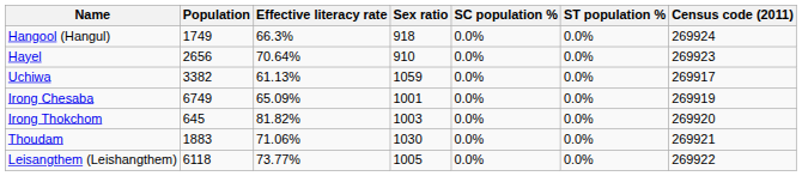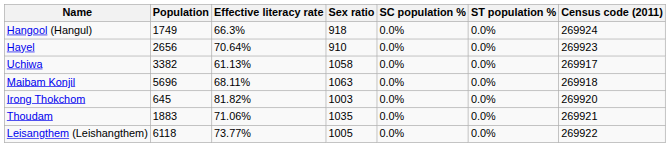Uchiwa | Sex ratio: 1059 -> 1058
+ row: Maibam Konjil | 5696 | 68.11% | 1063 | 0.0% | 0.0% | 269918
- row: Irong Chesaba | 6749 | 65.09% | 1001 | 0.0% | 0.0% | 269919
Thoudam | Sex ratio: 1030 -> 1035
